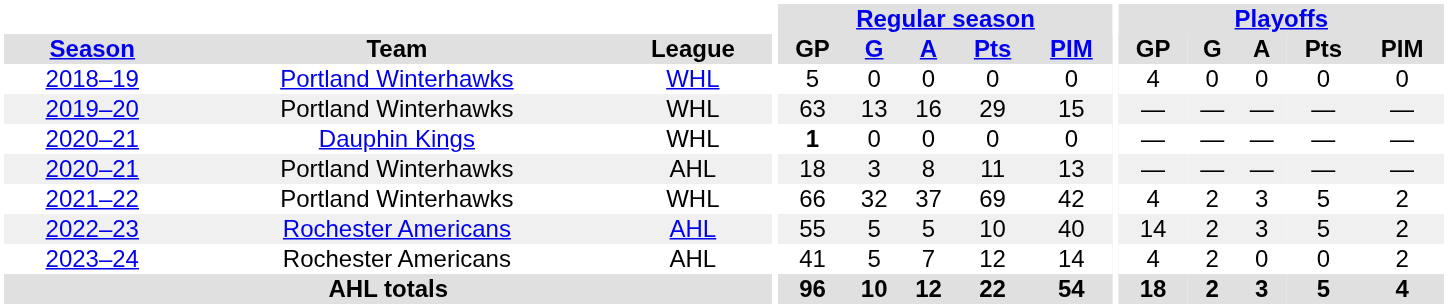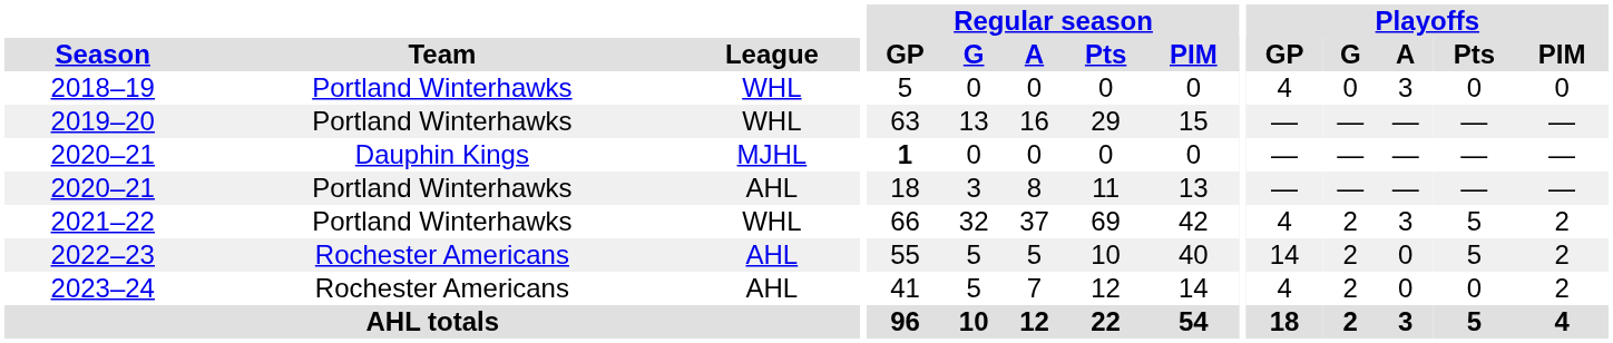2018–19 | Playoffs / A: 0 -> 3
2020–21 / Dauphin Kings | League: WHL -> MJHL
2022–23 | Playoffs / A: 3 -> 0
